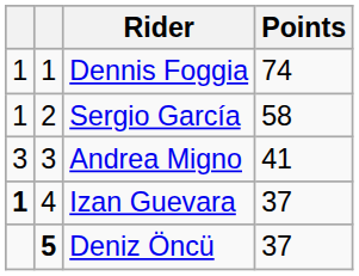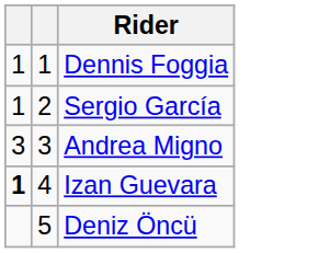- column: Points | 74 | 58 | 41 | 37 | 37
Deniz Öncü | column 2: bold -> normal
